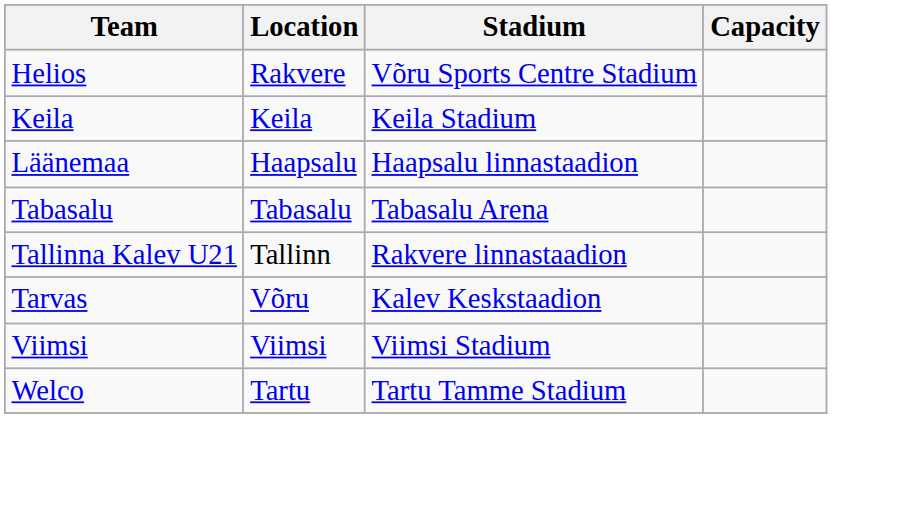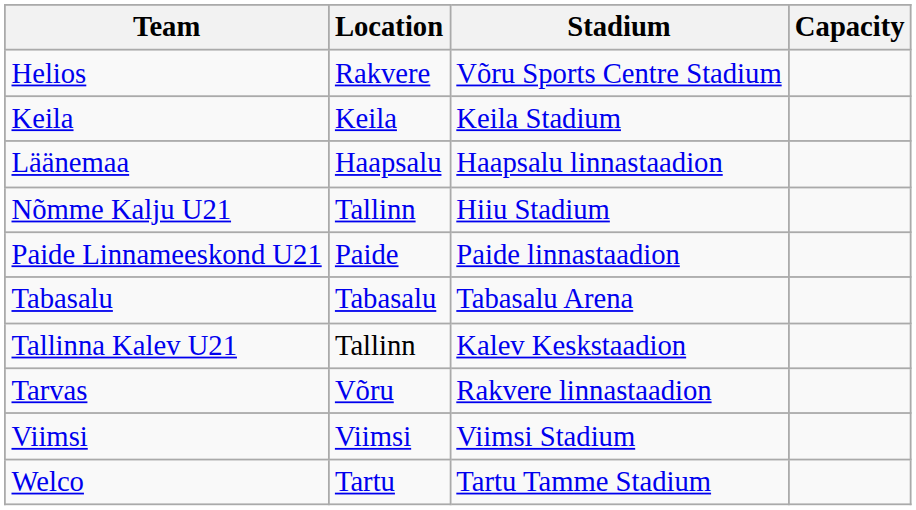+ row: Nõmme Kalju U21 | Tallinn | Hiiu Stadium
+ row: Paide Linnameeskond U21 | Paide | Paide linnastaadion
Tallinna Kalev U21 | Stadium: Rakvere linnastaadion -> Kalev Keskstaadion
Tarvas | Stadium: Kalev Keskstaadion -> Rakvere linnastaadion
